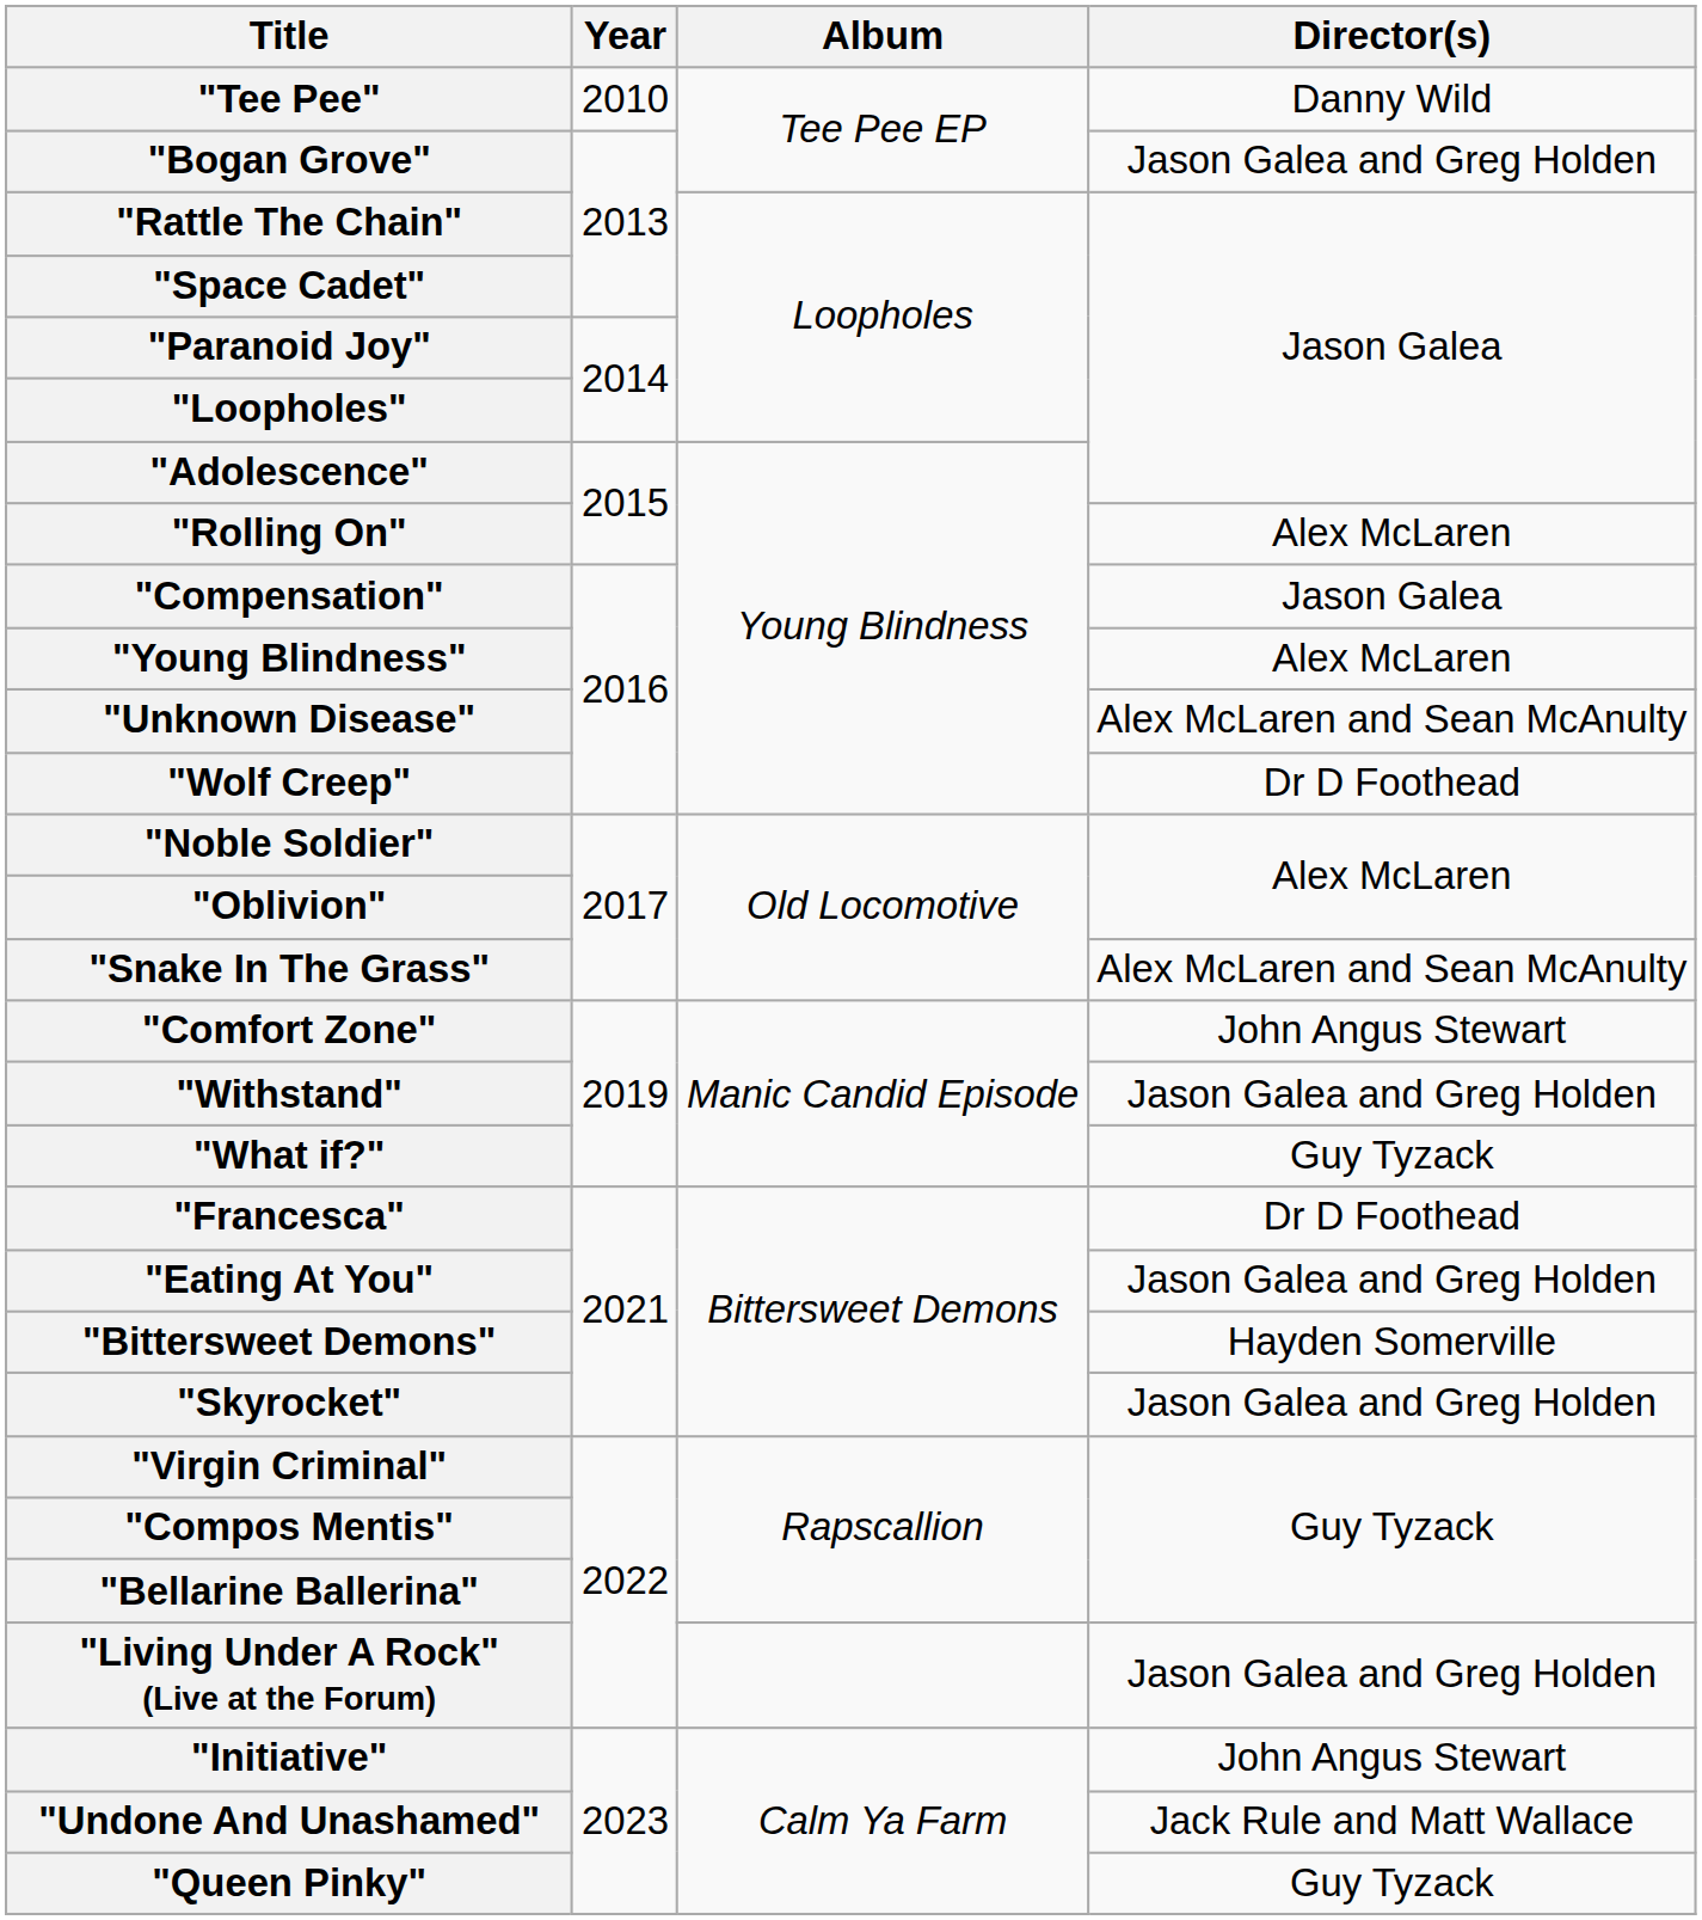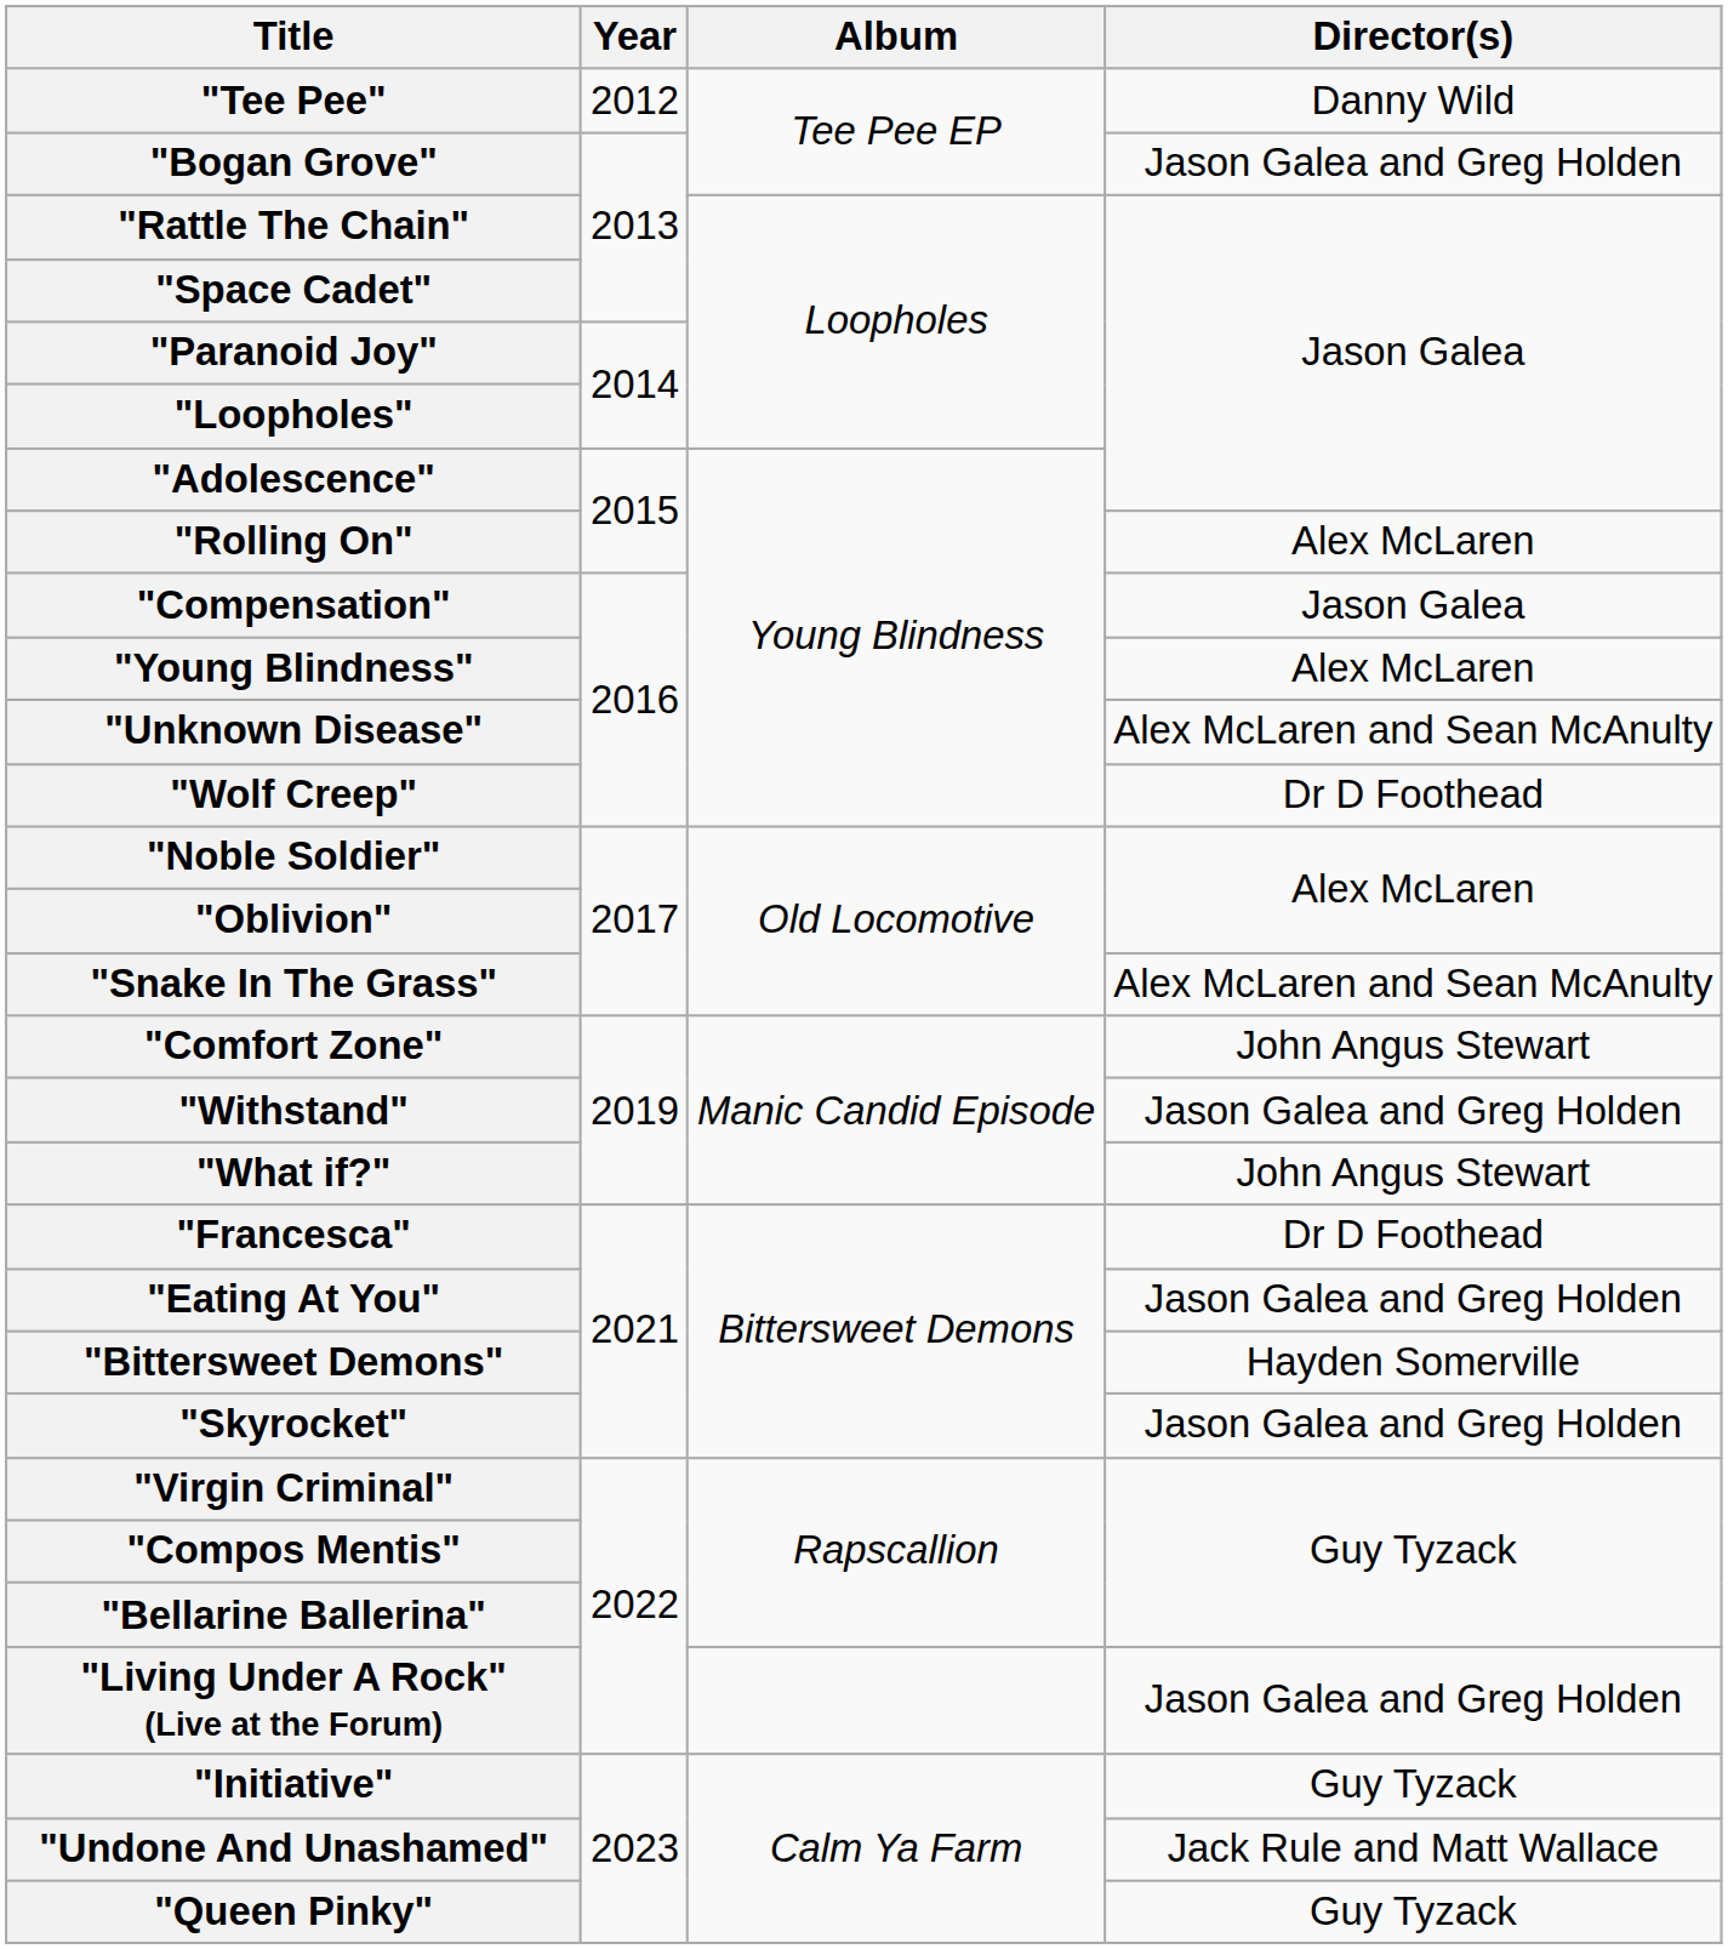"Tee Pee" | Year: 2010 -> 2012
"What if?" | Director(s): Guy Tyzack -> John Angus Stewart
"Initiative" | Director(s): John Angus Stewart -> Guy Tyzack
